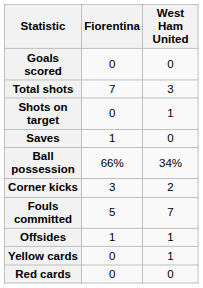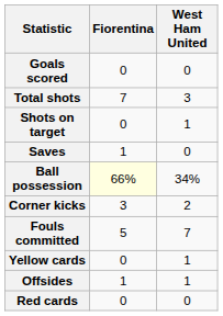Ball possession | Fiorentina: no background -> lightyellow background
rows swapped: Offsides <-> Yellow cards
